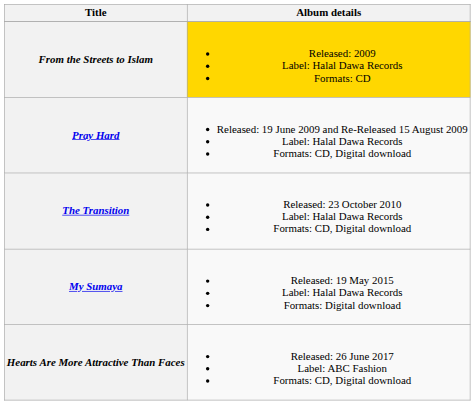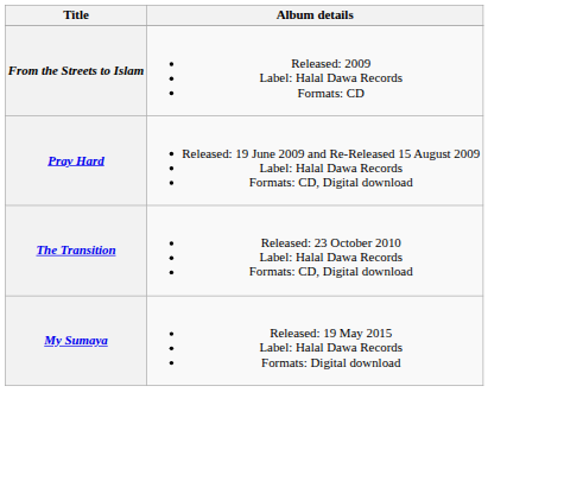From the Streets to Islam | Album details: gold background -> no background
- row: Hearts Are More Attractive Than Faces | Released: 26 June 2017 Label: ABC Fashion Formats: CD, Digital download
